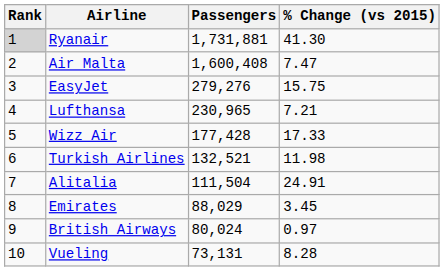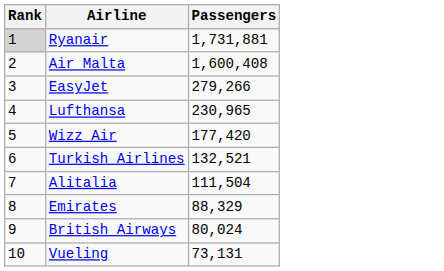- column: % Change (vs 2015) | 41.30 | 7.47 | 15.75 | 7.21 | 17.33 | 11.98 | 24.91 | 3.45 | 0.97 | 8.28
EasyJet | Passengers: 279,276 -> 279,266
Wizz Air | Passengers: 177,428 -> 177,420
Emirates | Passengers: 88,029 -> 88,329
